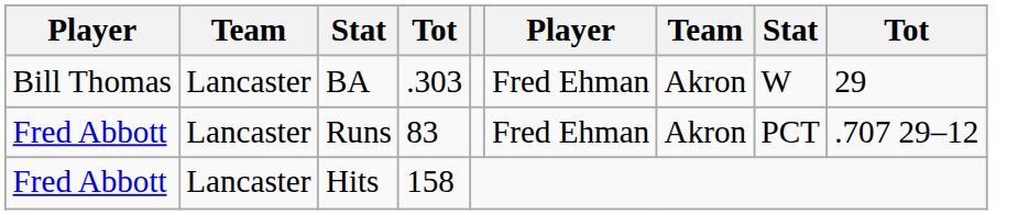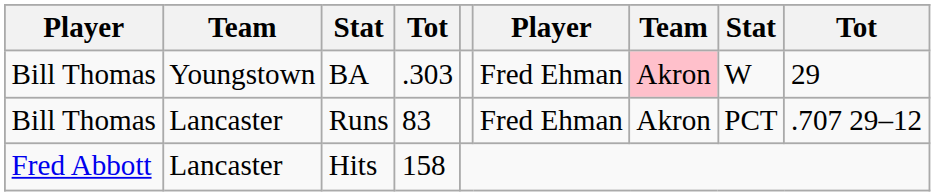BA | column 2: Lancaster -> Youngstown
BA | column 7: no background -> pink background
Runs | column 1: Fred Abbott -> Bill Thomas
